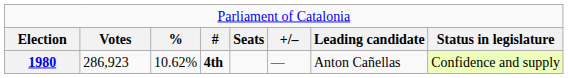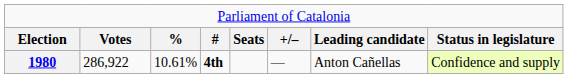1980 | column 2: 286,923 -> 286,922
1980 | column 3: 10.62% -> 10.61%
